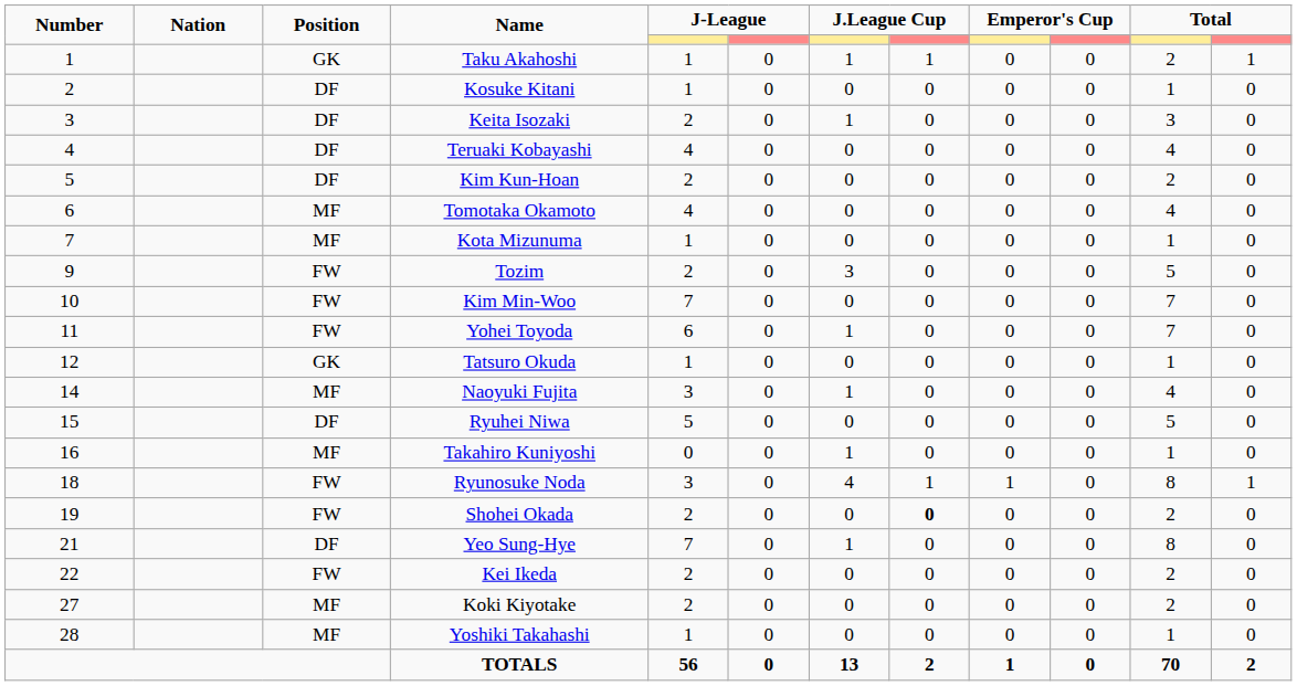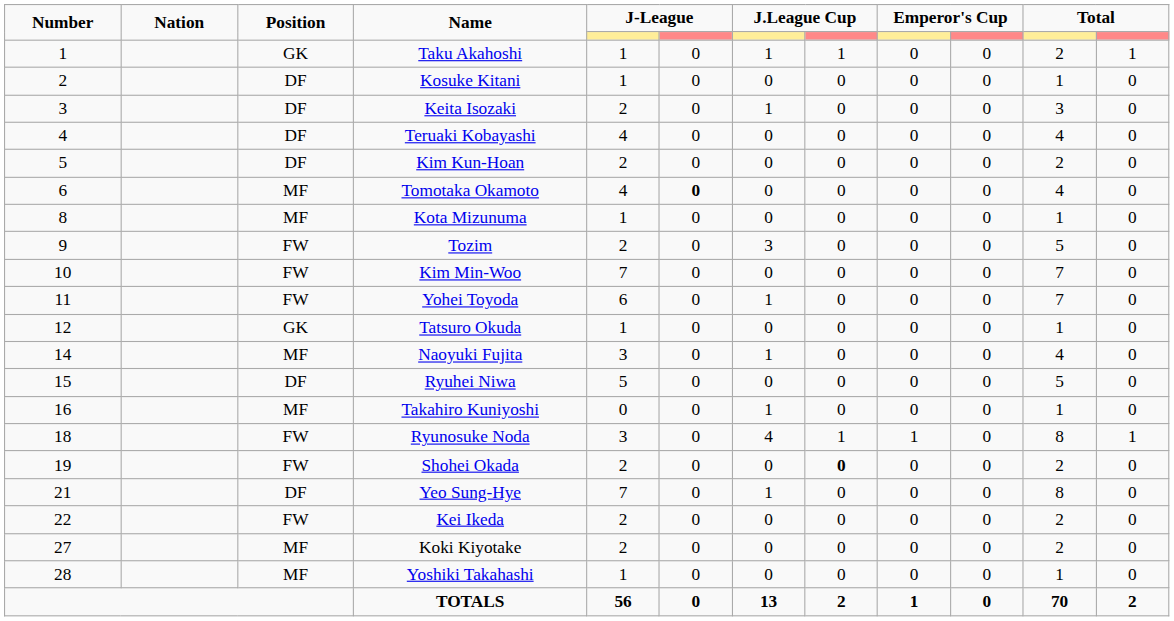Tomotaka Okamoto | column 6: normal -> bold
Kota Mizunuma | Number: 7 -> 8
